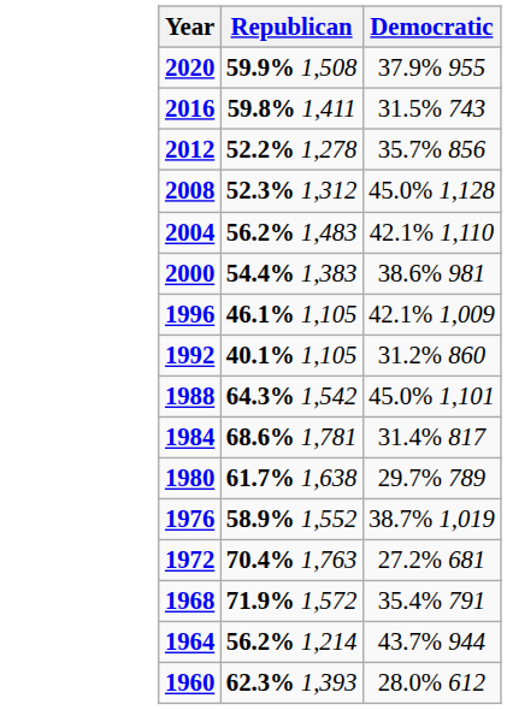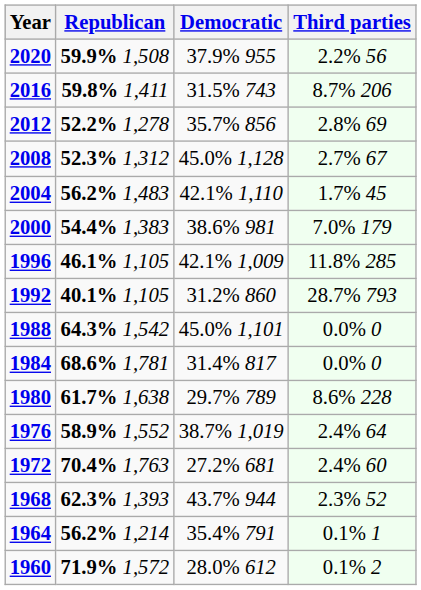+ column: Third parties | 2.2% 56 | 8.7% 206 | 2.8% 69 | 2.7% 67 | 1.7% 45 | 7.0% 179 | 11.8% 285 | 28.7% 793 | 0.0% 0 | 0.0% 0 | 8.6% 228 | 2.4% 64 | 2.4% 60 | 2.3% 52 | 0.1% 1 | 0.1% 2
1968 | Republican: 71.9% 1,572 -> 62.3% 1,393
1968 | Democratic: 35.4% 791 -> 43.7% 944
1964 | Democratic: 43.7% 944 -> 35.4% 791
1960 | Republican: 62.3% 1,393 -> 71.9% 1,572
